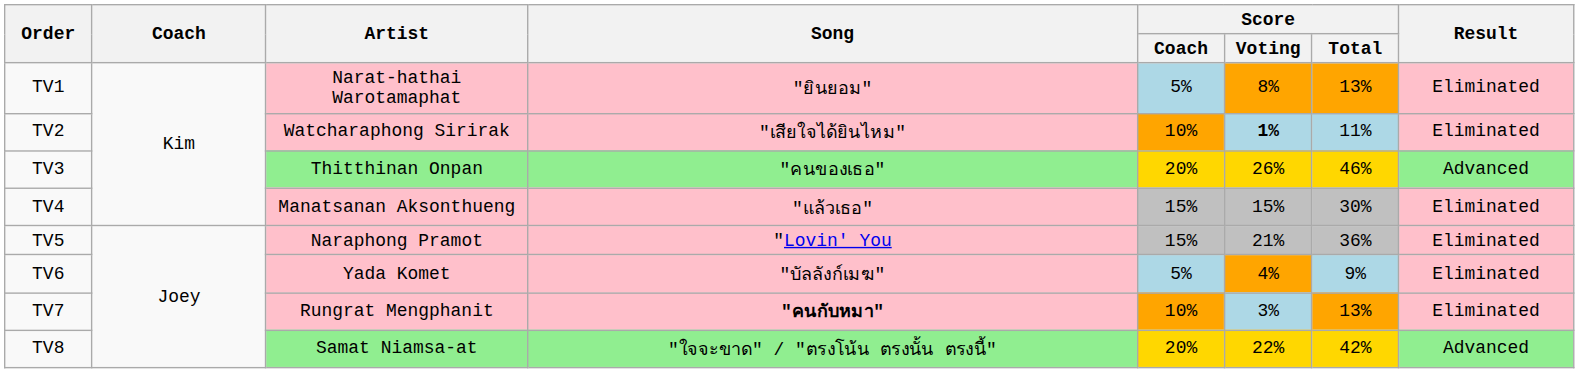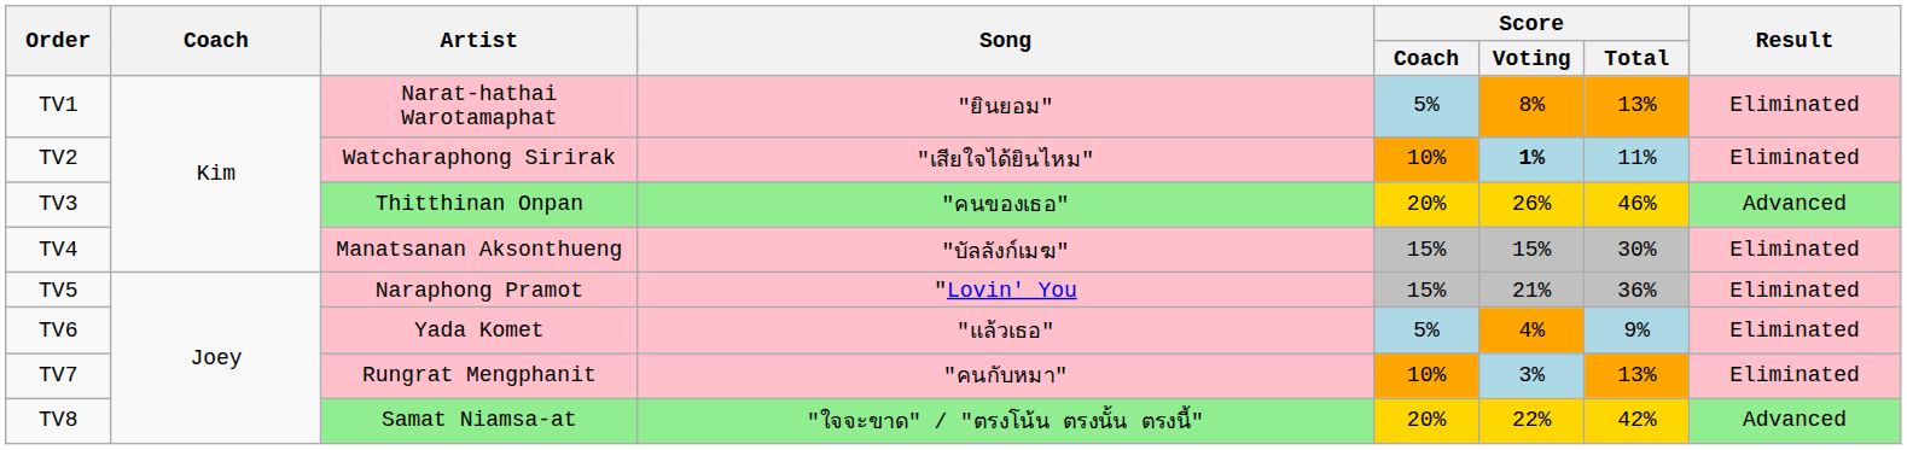TV4 | Song: "แล้วเธอ" -> "บัลลังก์เมฆ"
TV6 | Song: "บัลลังก์เมฆ" -> "แล้วเธอ"
TV7 | Song: bold -> normal
